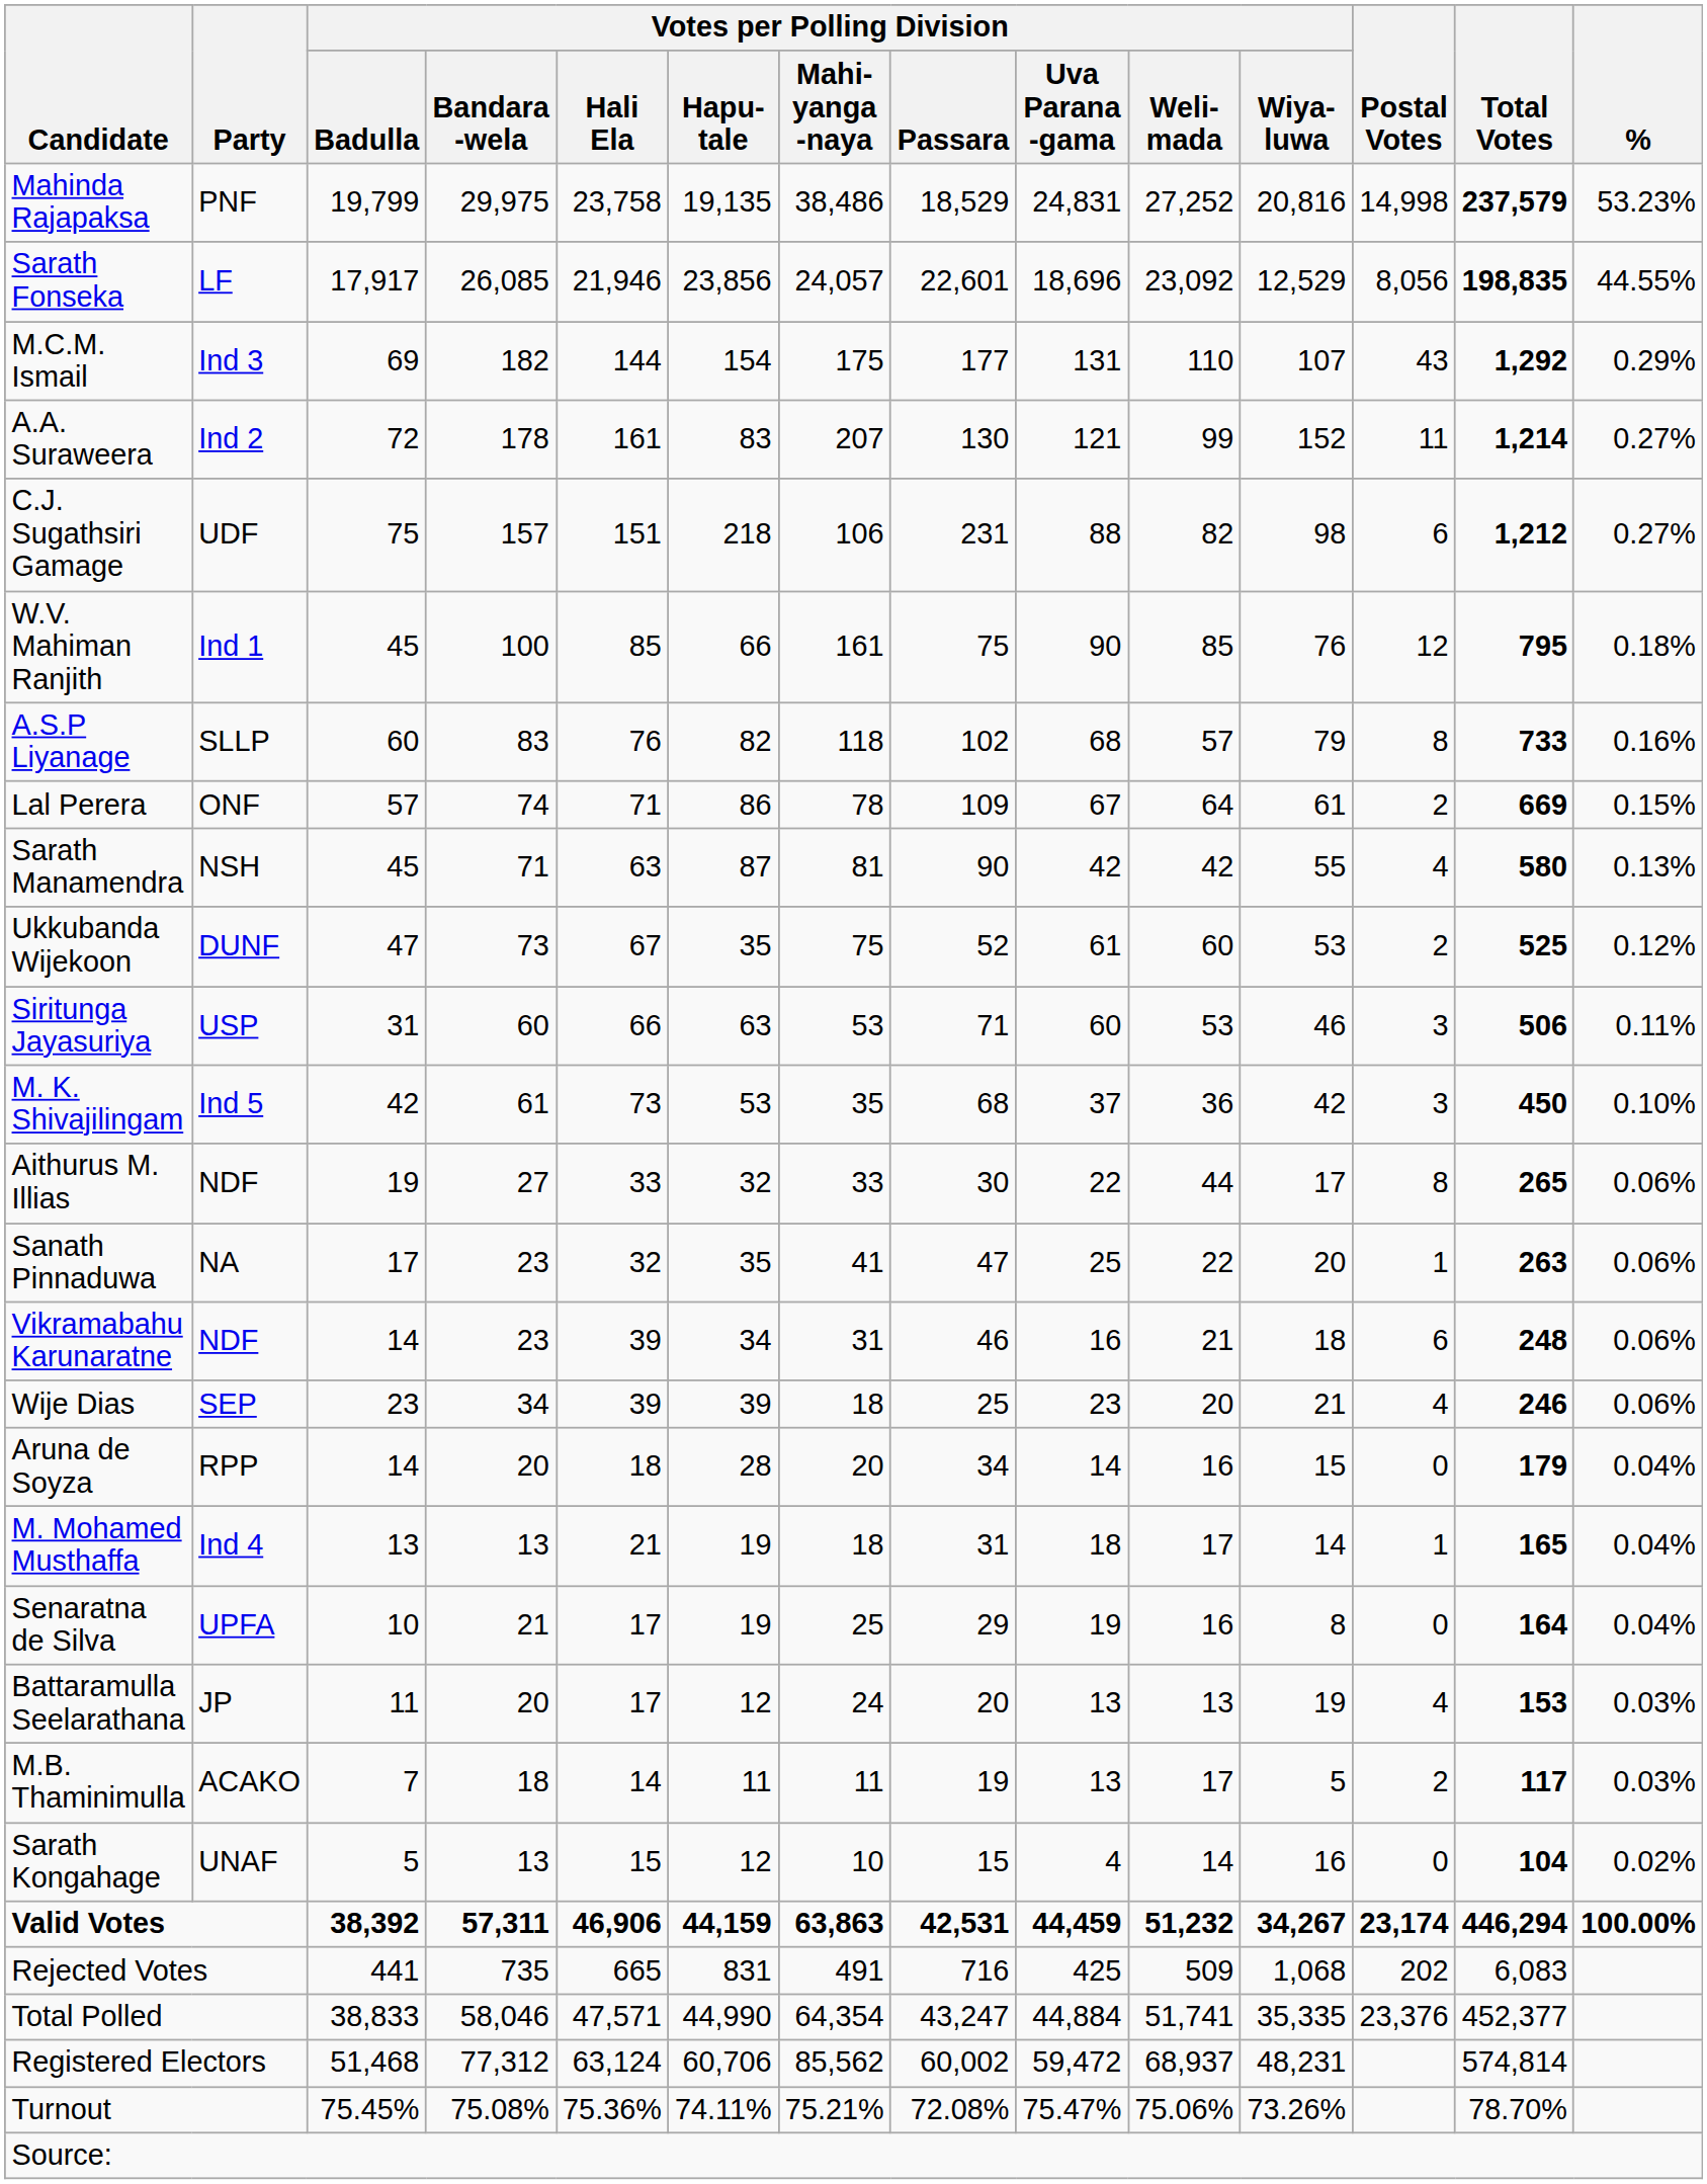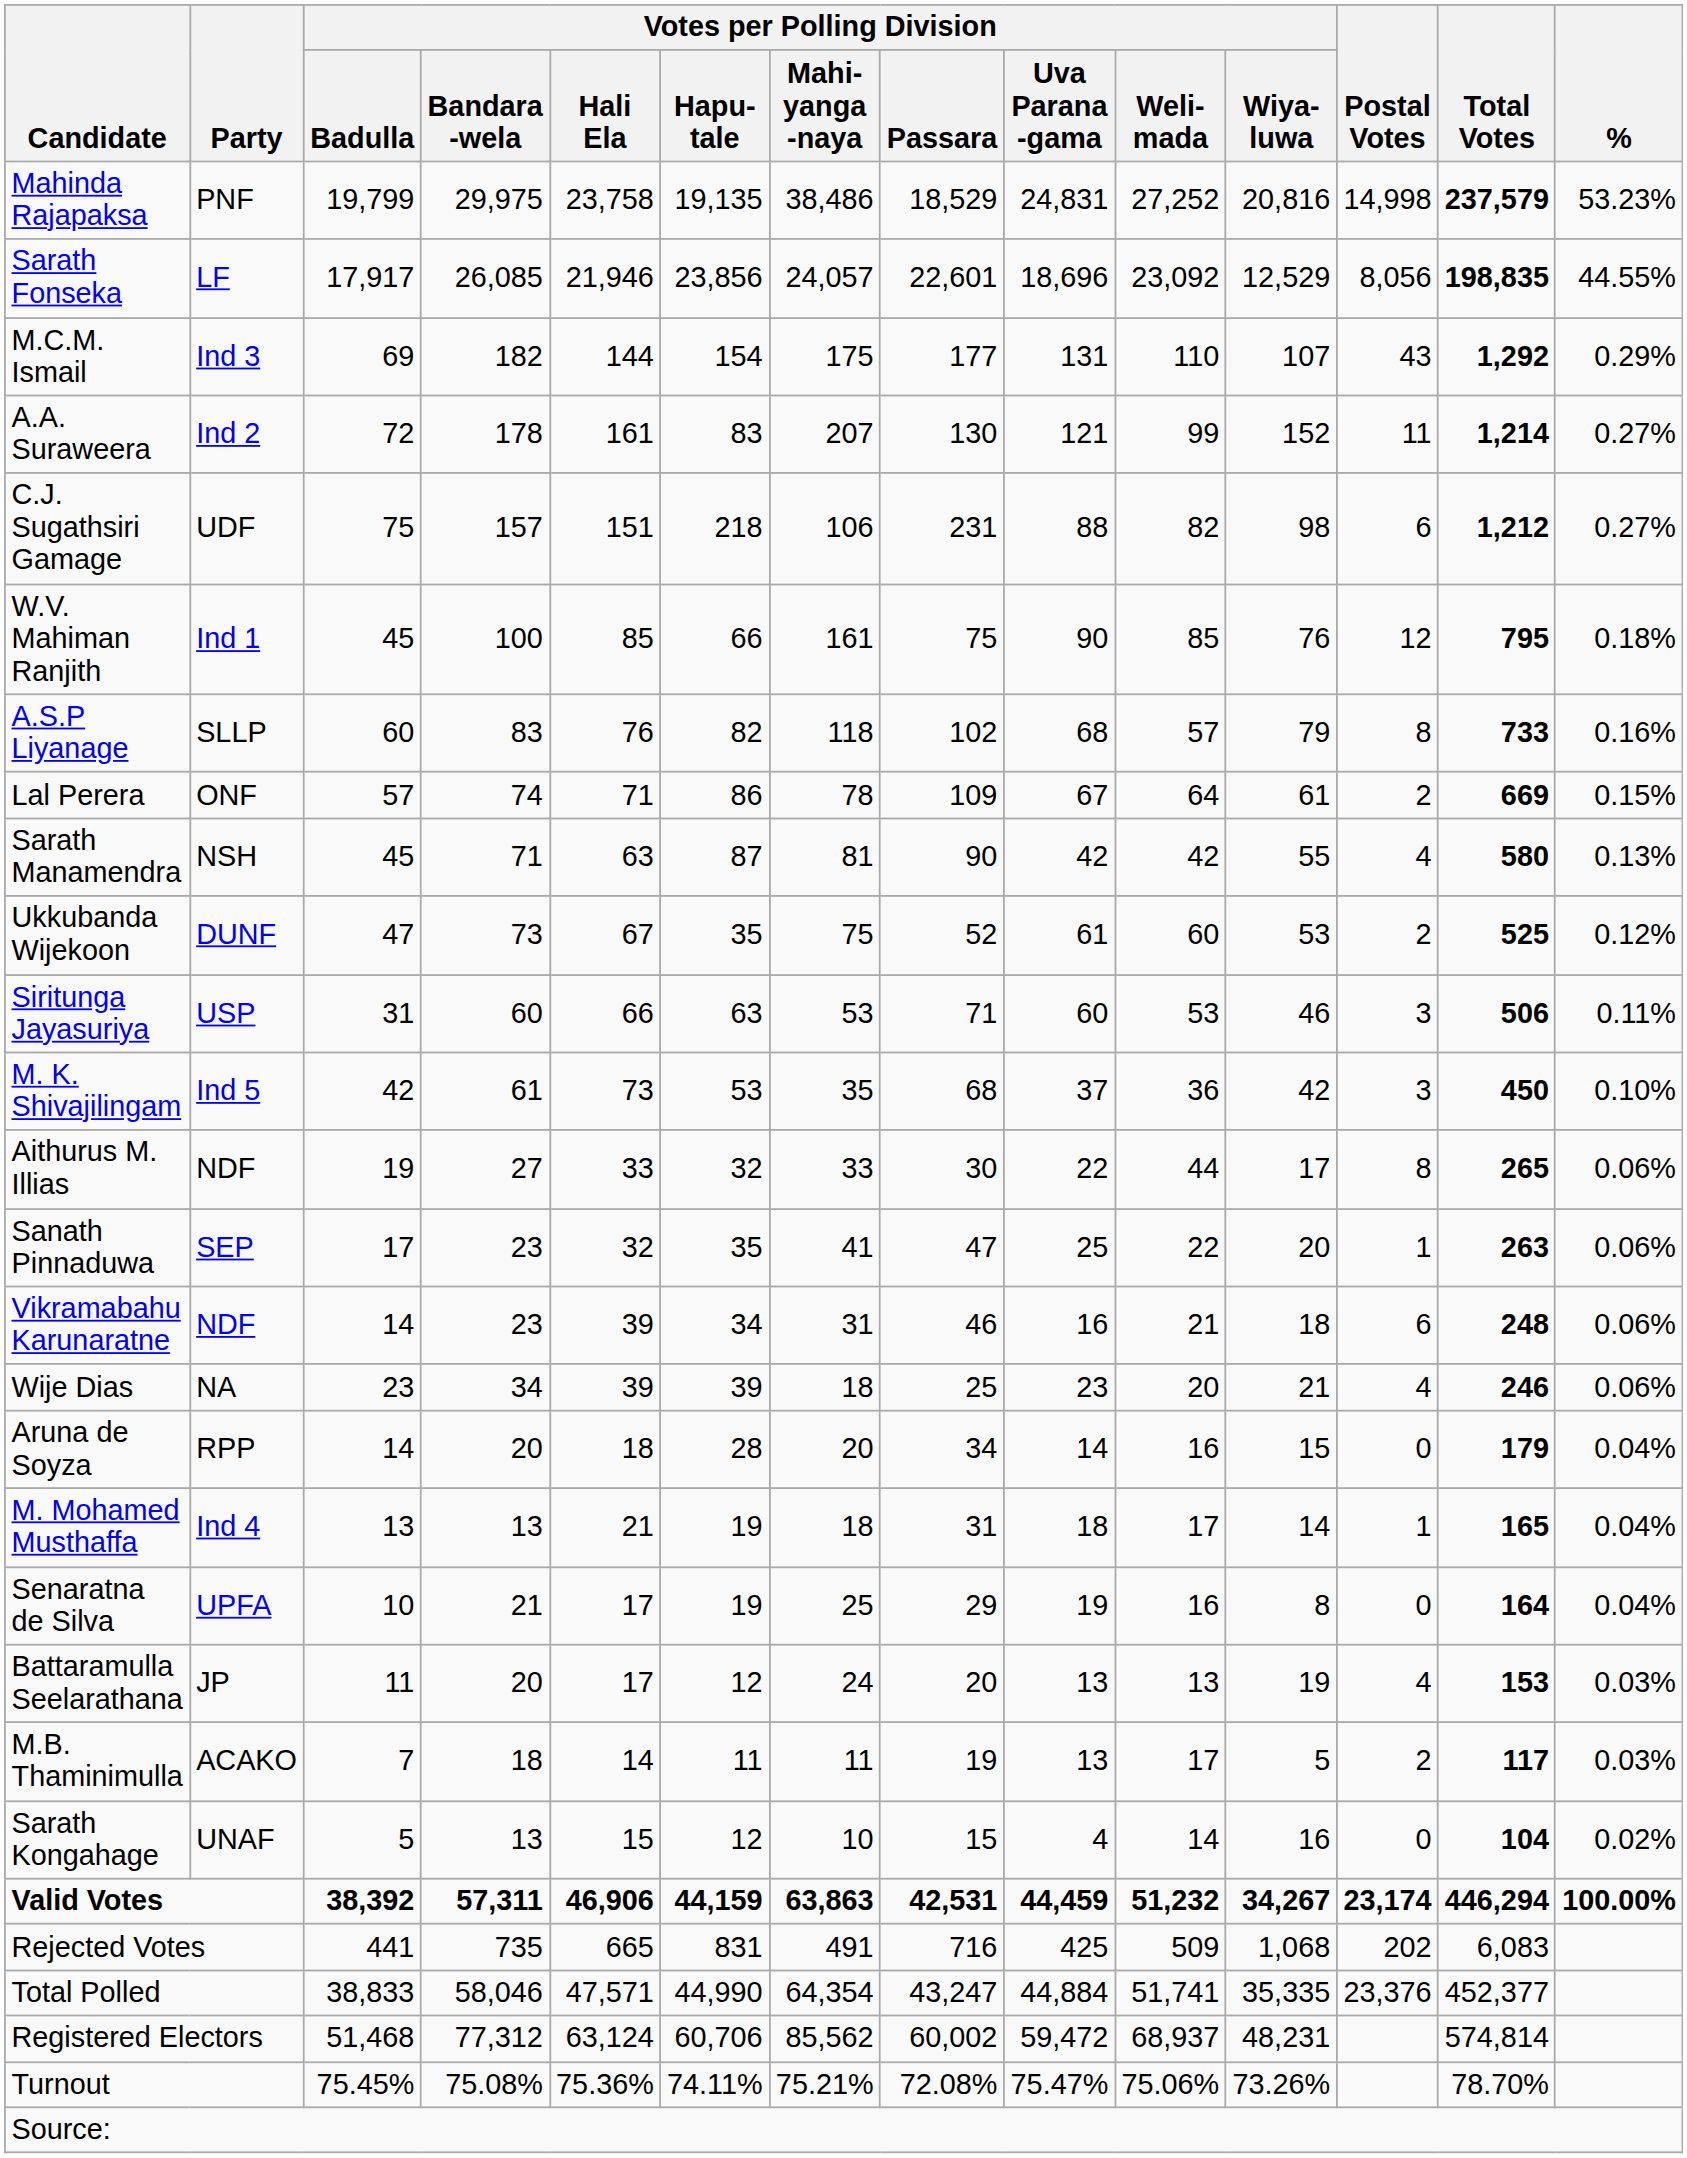Sanath Pinnaduwa | Party: NA -> SEP
Wije Dias | Party: SEP -> NA
